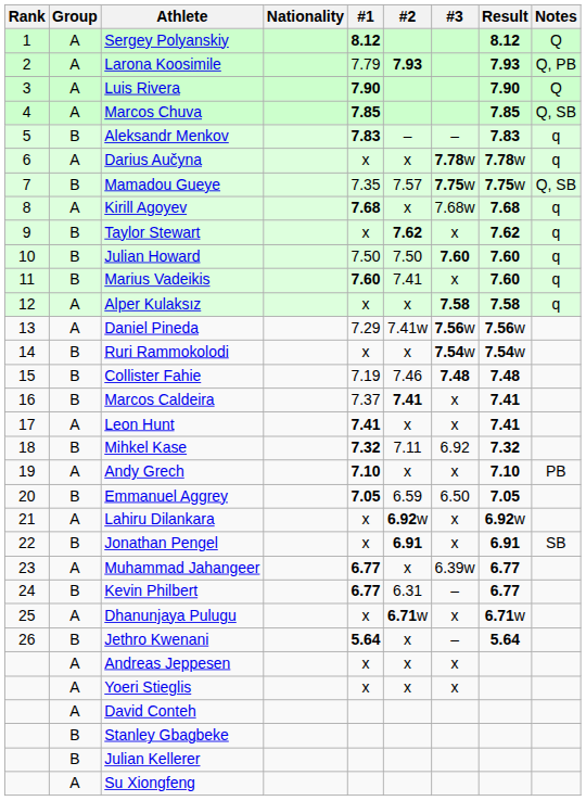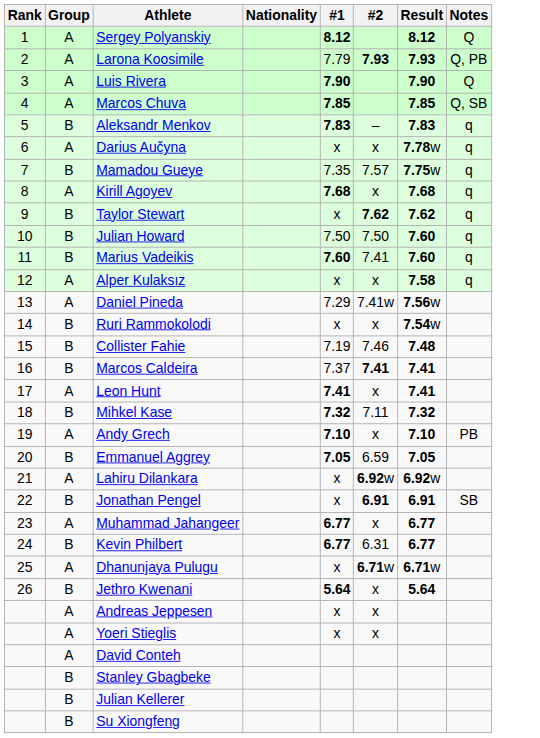- column: #3 | – | 7.78w | 7.75w | 7.68w | x | 7.60 | x | 7.58 | 7.56w | 7.54w | 7.48 | x | x | 6.92 | x | 6.50 | x | x | 6.39w | – | x | – | x | x
Mamadou Gueye | Notes: Q, SB -> q
Su Xiongfeng | Group: A -> B
